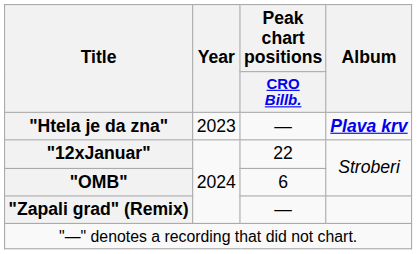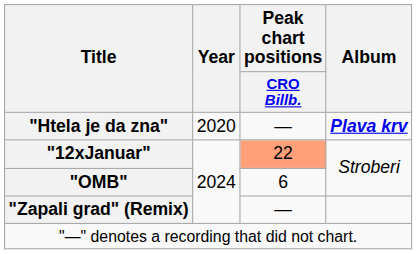"Htela je da zna" | Year: 2023 -> 2020
"12xJanuar" | Peak chart positions / CRO Billb.: no background -> lightsalmon background
